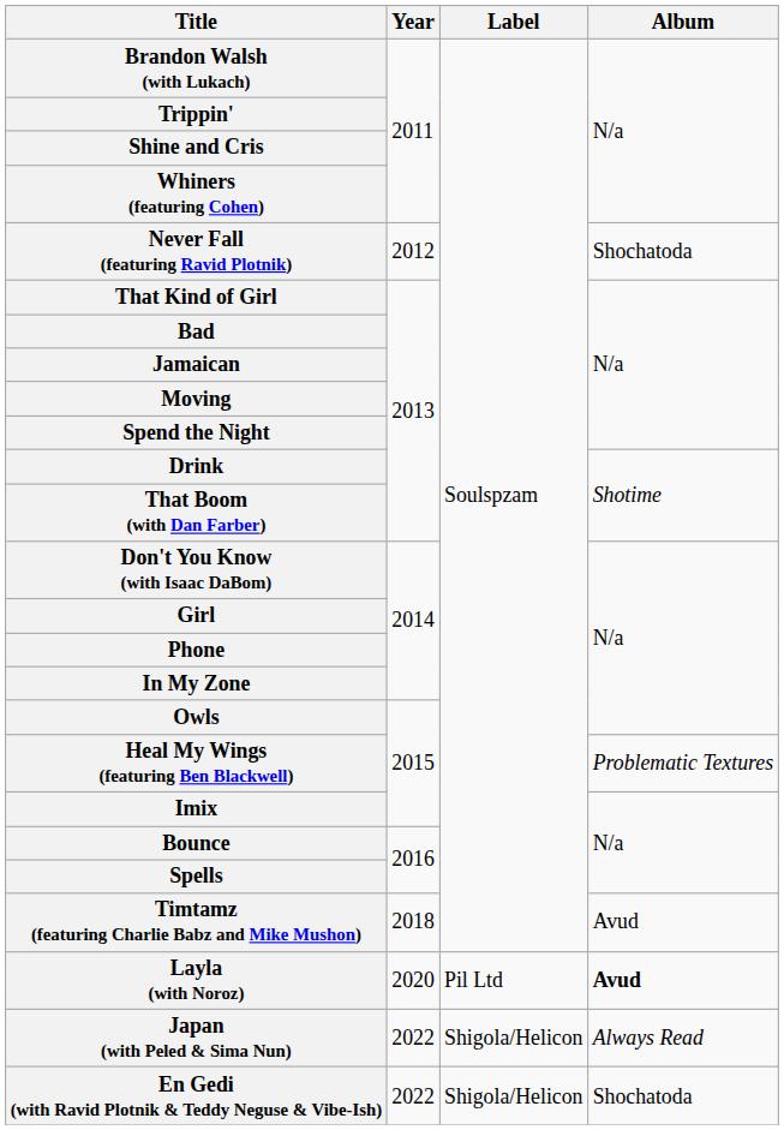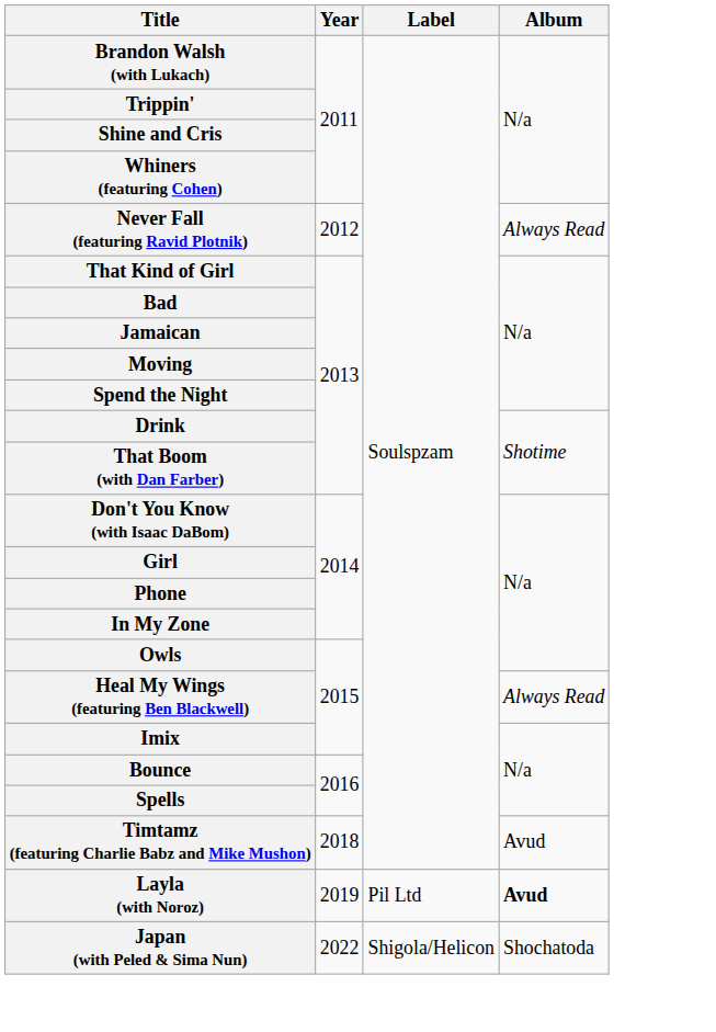Never Fall (featuring Ravid Plotnik) | Album: Shochatoda -> Always Read
Heal My Wings (featuring Ben Blackwell) | Album: Problematic Textures -> Always Read
Layla (with Noroz) | Year: 2020 -> 2019
Japan (with Peled & Sima Nun) | Album: Always Read -> Shochatoda
- row: En Gedi (with Ravid Plotnik & Teddy Neguse & Vibe-Ish) | 2022 | Shigola/Helicon | Shochatoda
